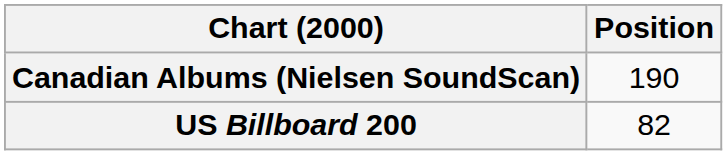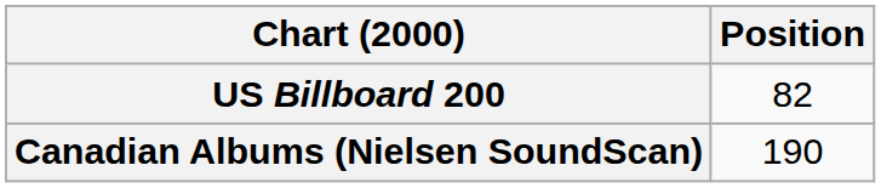rows swapped: Canadian Albums (Nielsen SoundScan) <-> US Billboard 200
